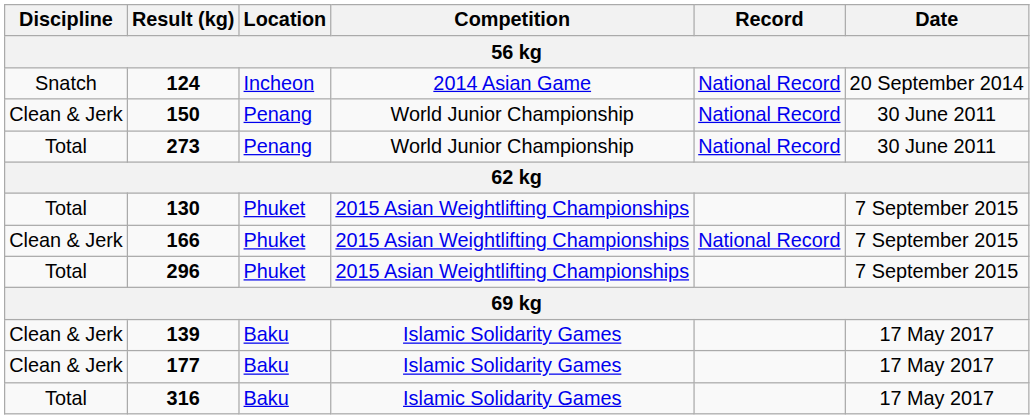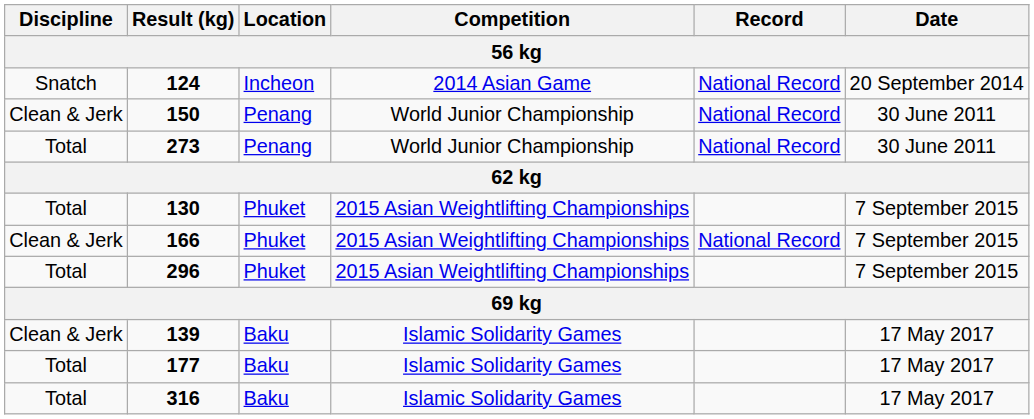177 | Discipline: Clean & Jerk -> Total
